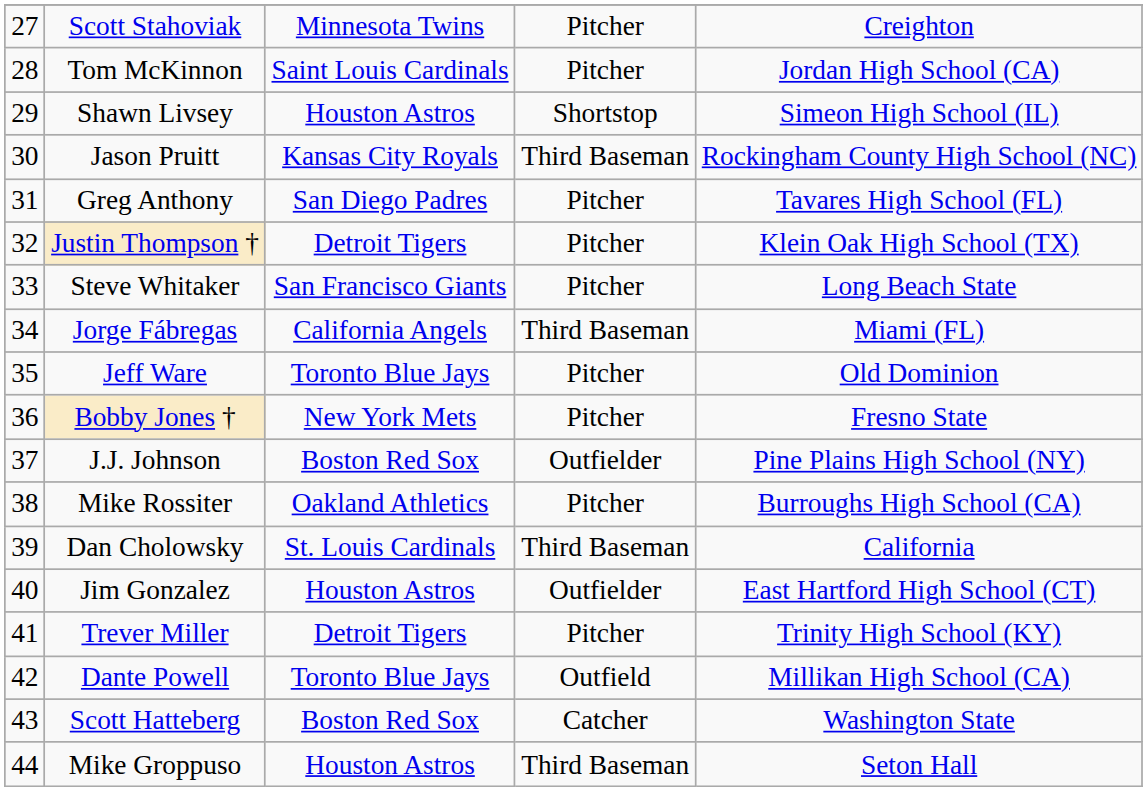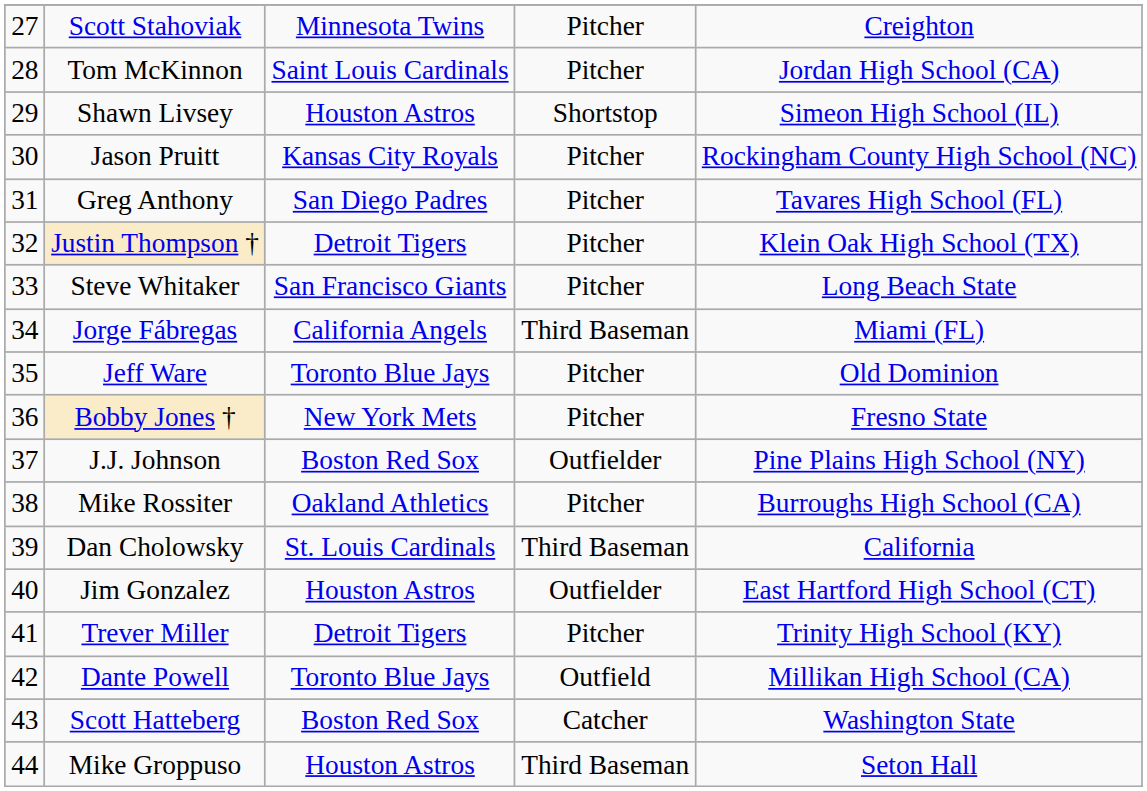Jason Pruitt | column 4: Third Baseman -> Pitcher
